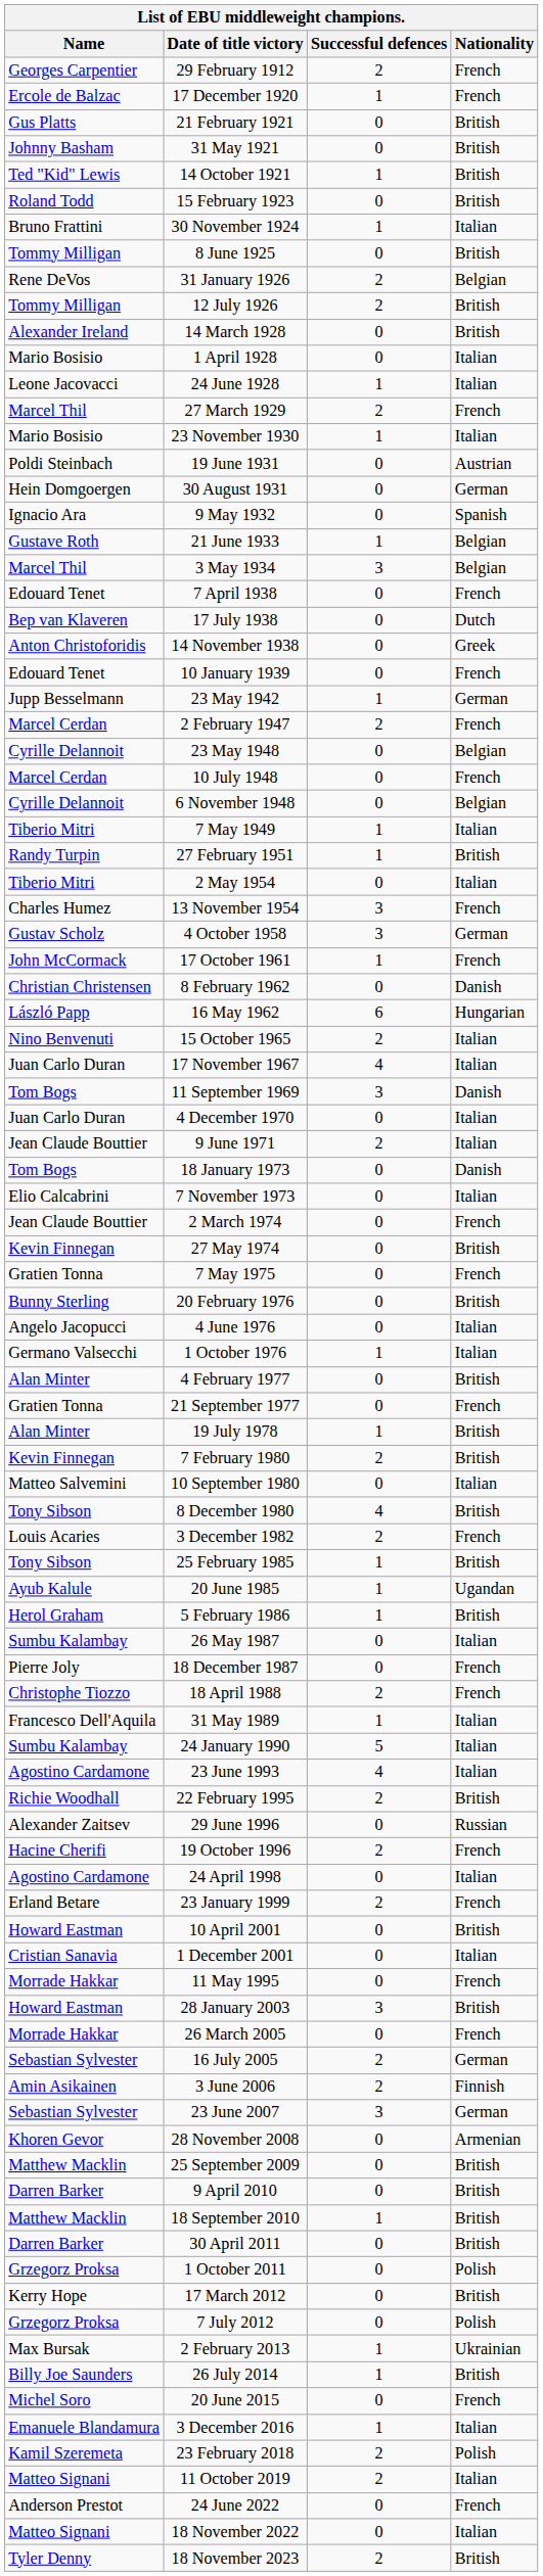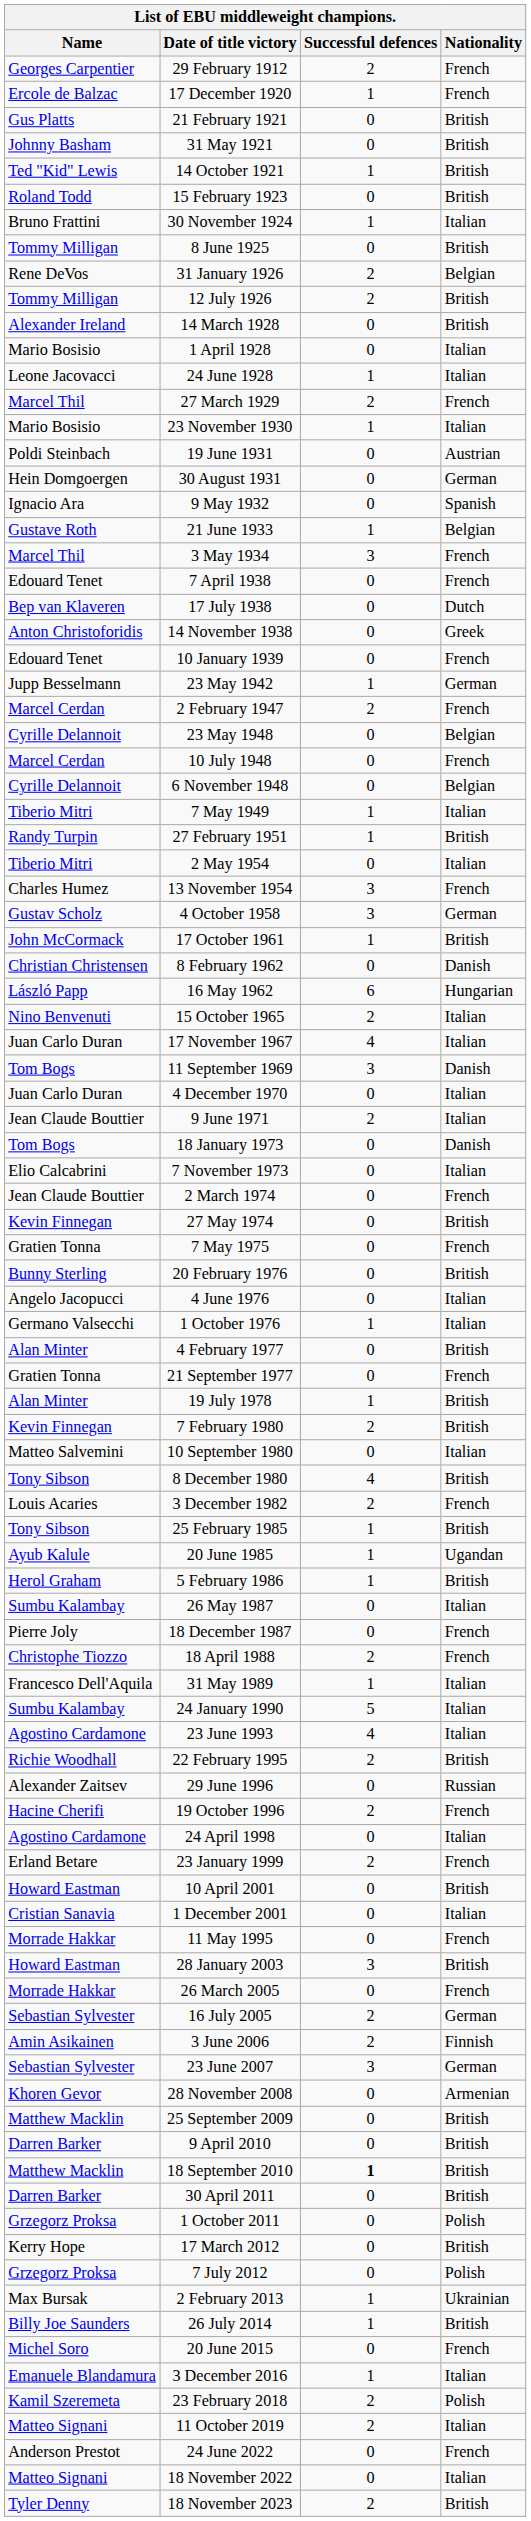3 May 1934 | Nationality: Belgian -> French
17 October 1961 | Nationality: French -> British
18 September 2010 | Successful defences: normal -> bold
